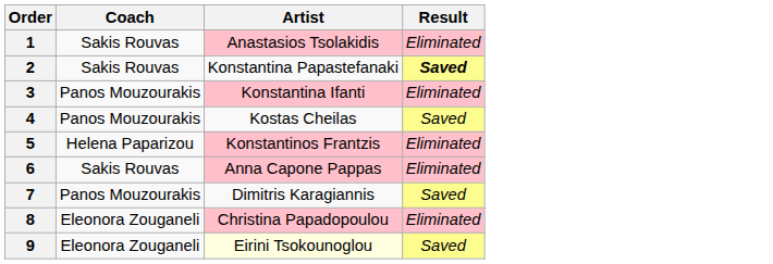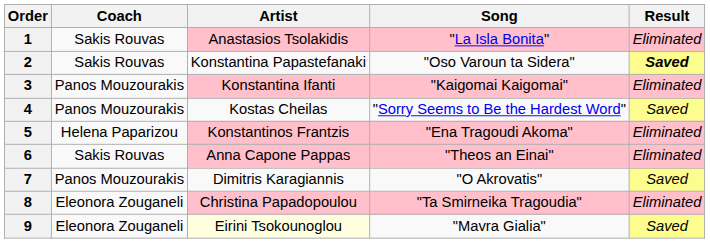+ column: Song | "La Isla Bonita" | "Oso Varoun ta Sidera" | "Kaigomai Kaigomai" | "Sorry Seems to Be the Hardest Word" | "Ena Tragoudi Akoma" | "Theos an Einai" | "O Akrovatis" | "Ta Smirneika Tragoudia" | "Mavra Gialia"
